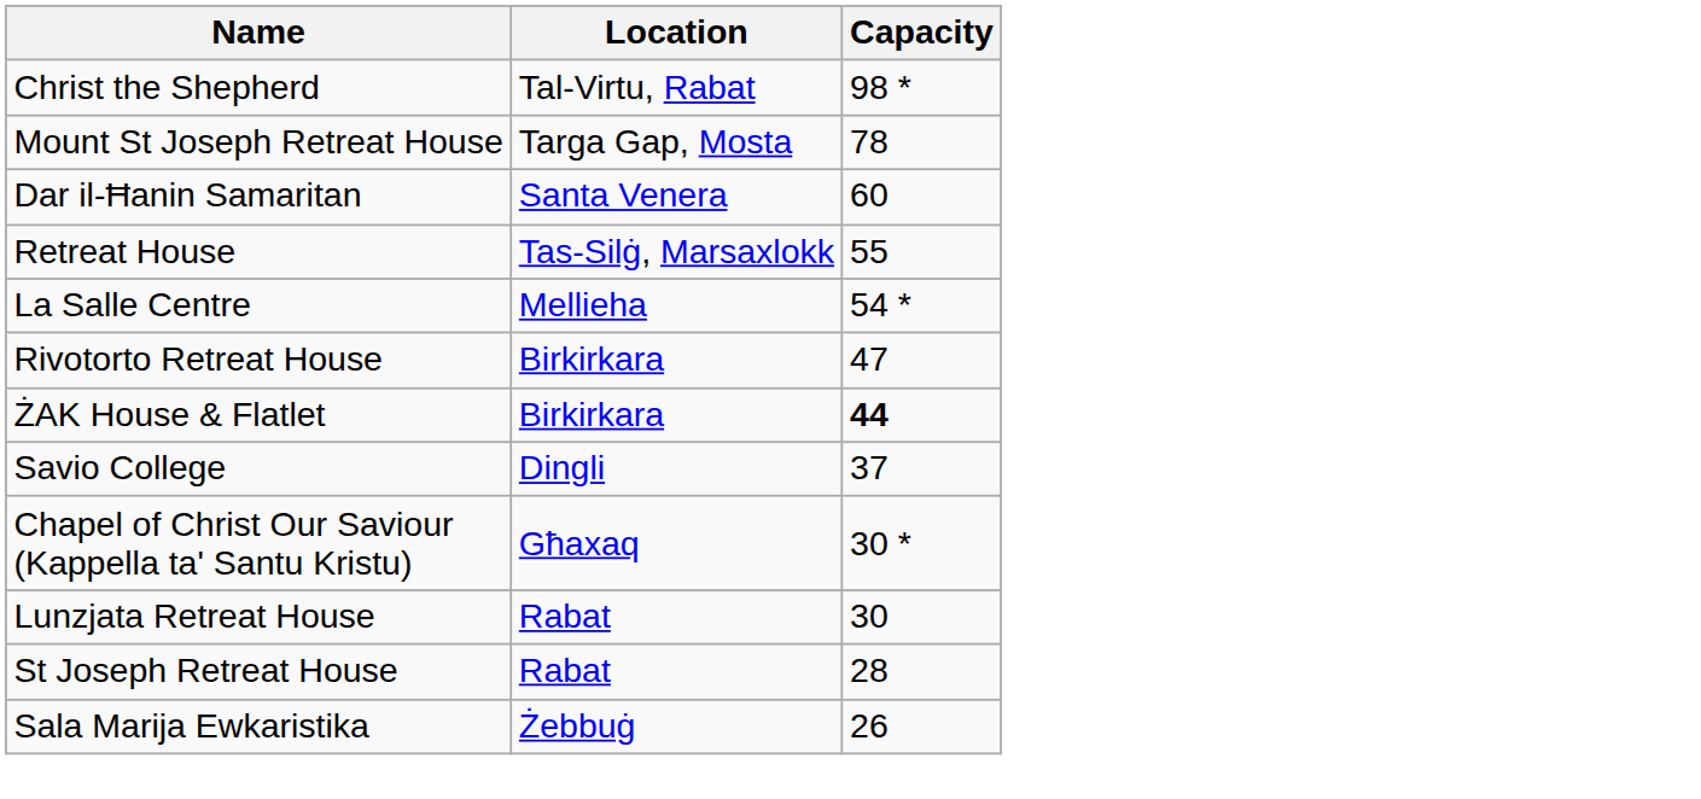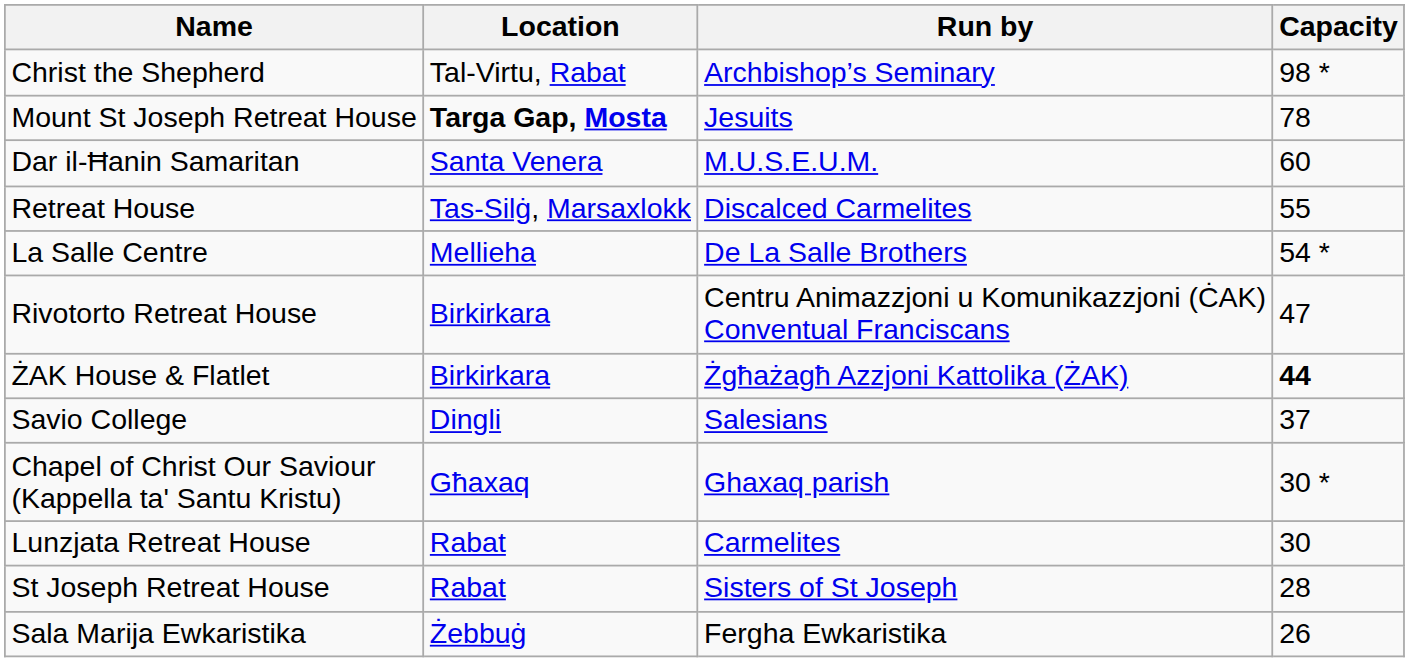+ column: Run by | Archbishop’s Seminary | Jesuits | M.U.S.E.U.M. | Discalced Carmelites | De La Salle Brothers | Centru Animazzjoni u Komunikazzjoni (ĊAK) Conventual Franciscans | Żgħażagħ Azzjoni Kattolika (ŻAK) | Salesians | Ghaxaq parish | Carmelites | Sisters of St Joseph | Fergha Ewkaristika
Mount St Joseph Retreat House | Location: normal -> bold
